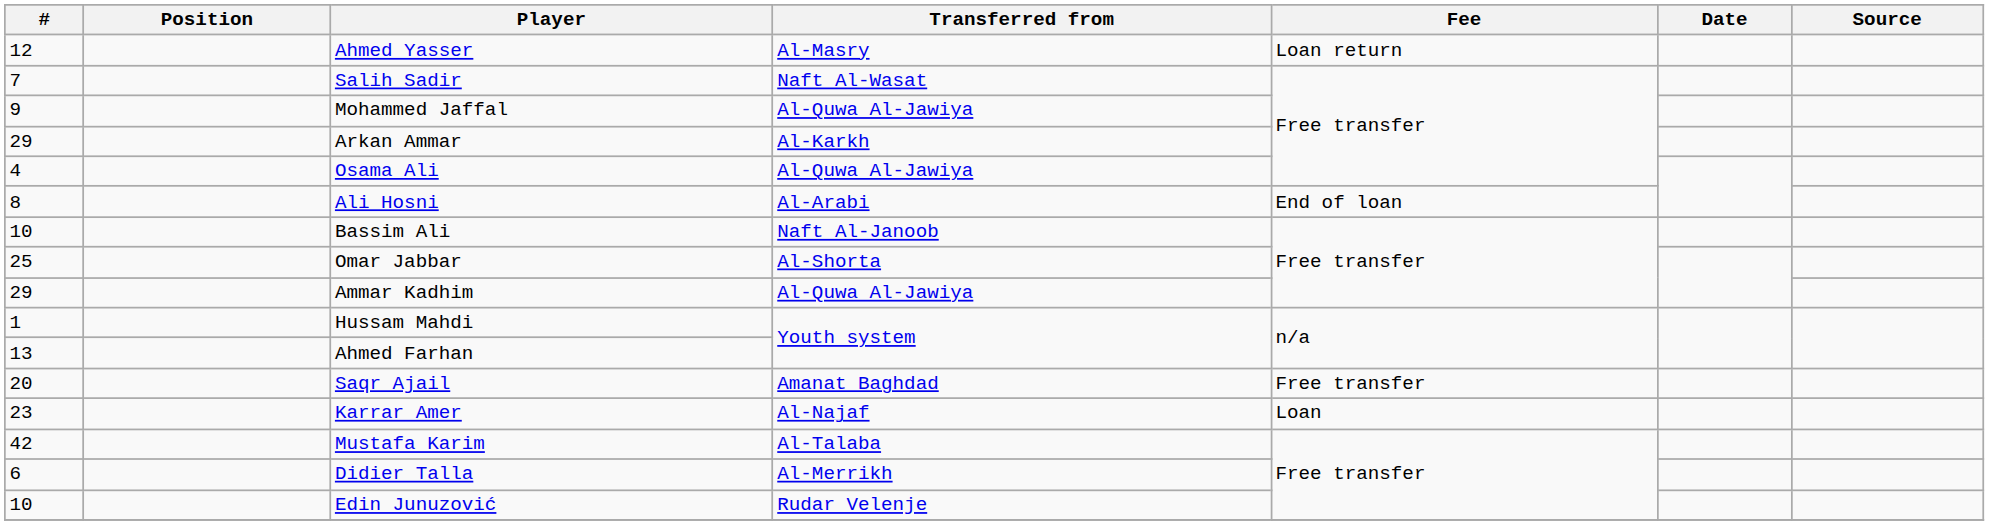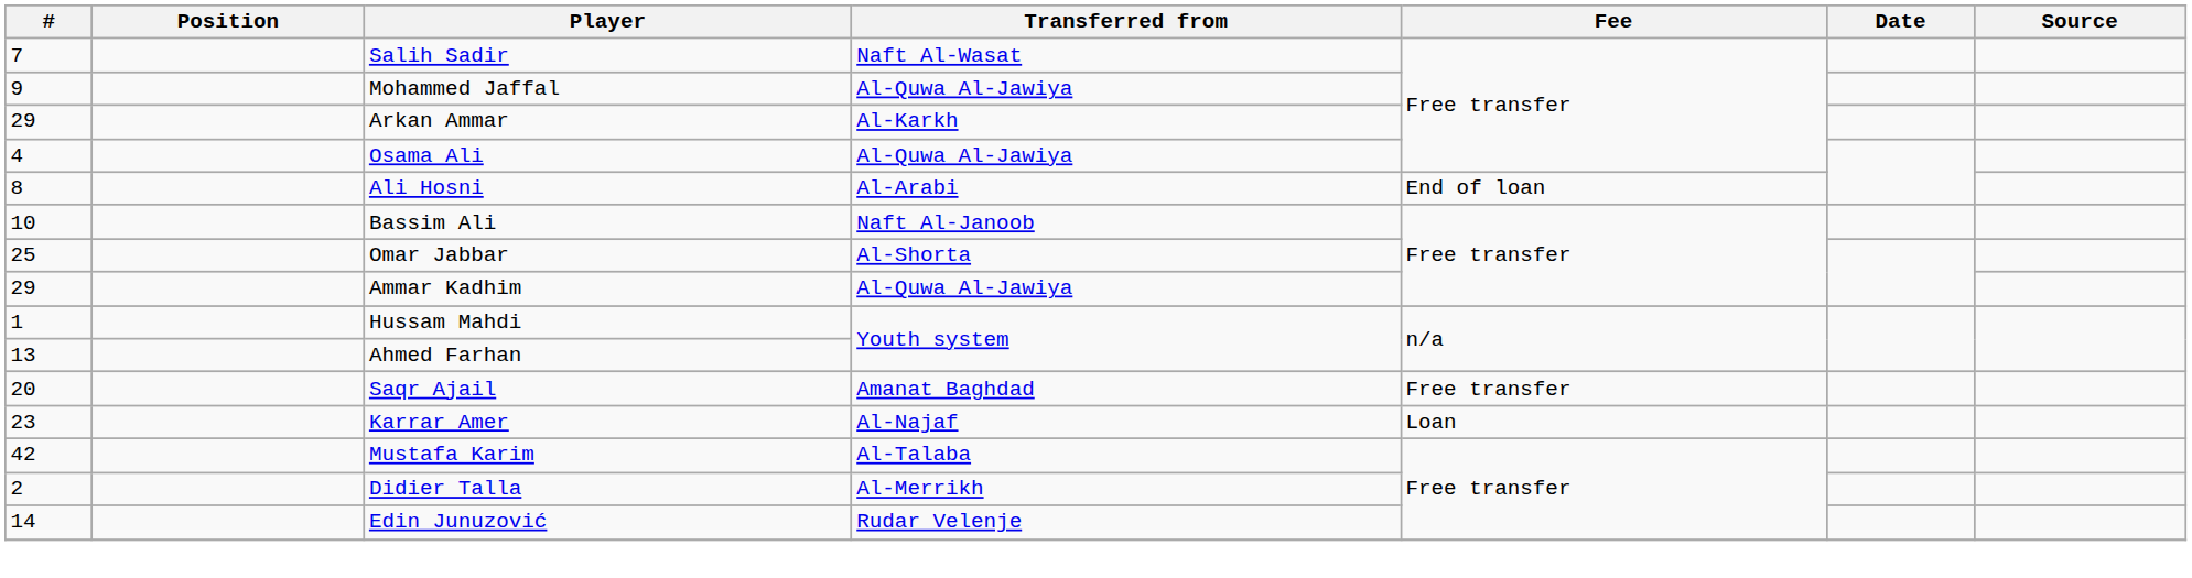- row: 12 | Ahmed Yasser | Al-Masry | Loan return
Didier Talla | #: 6 -> 2
Edin Junuzović | #: 10 -> 14
